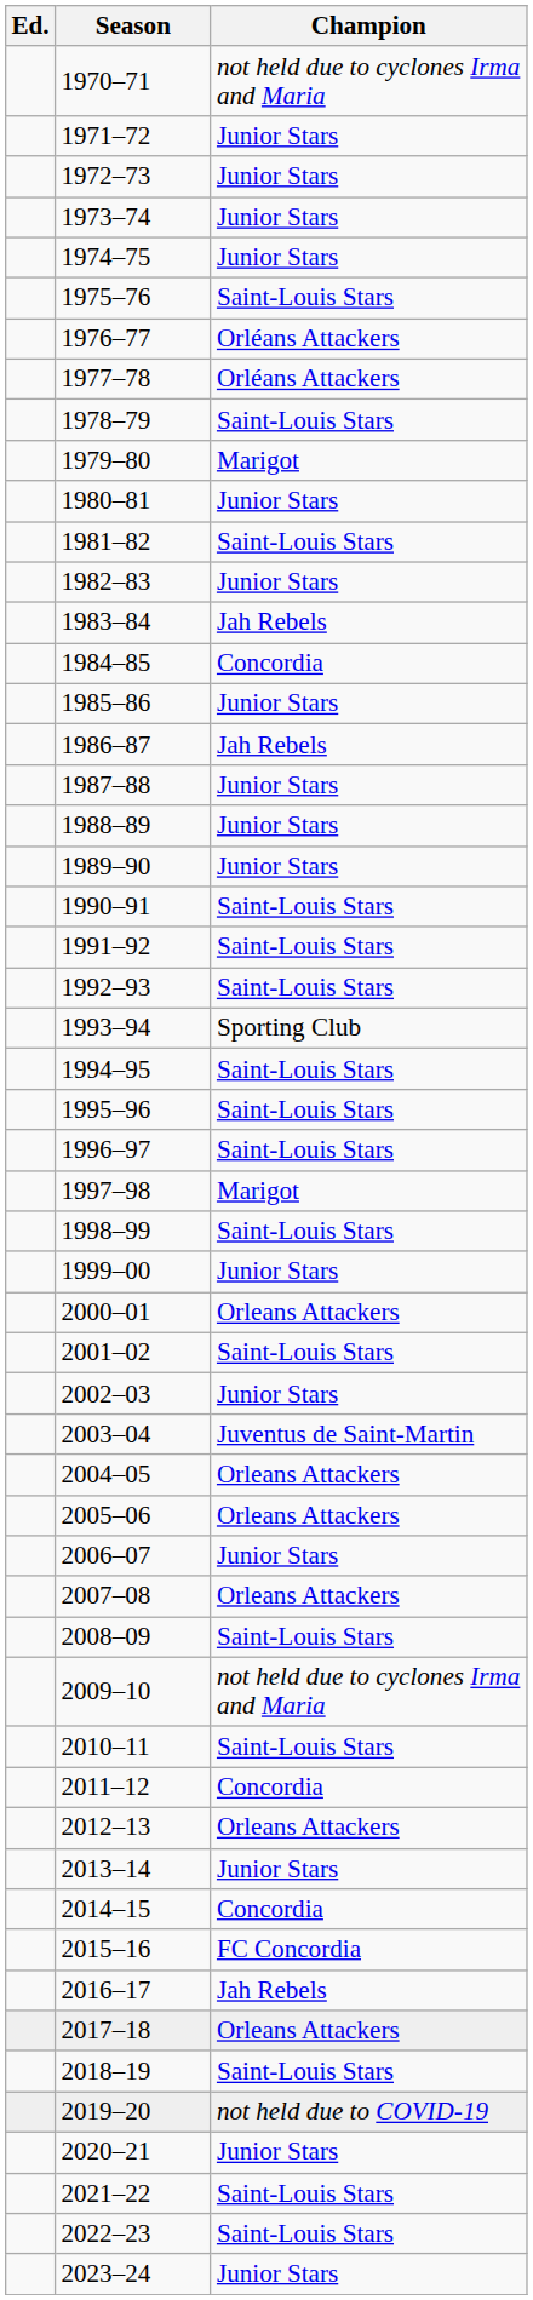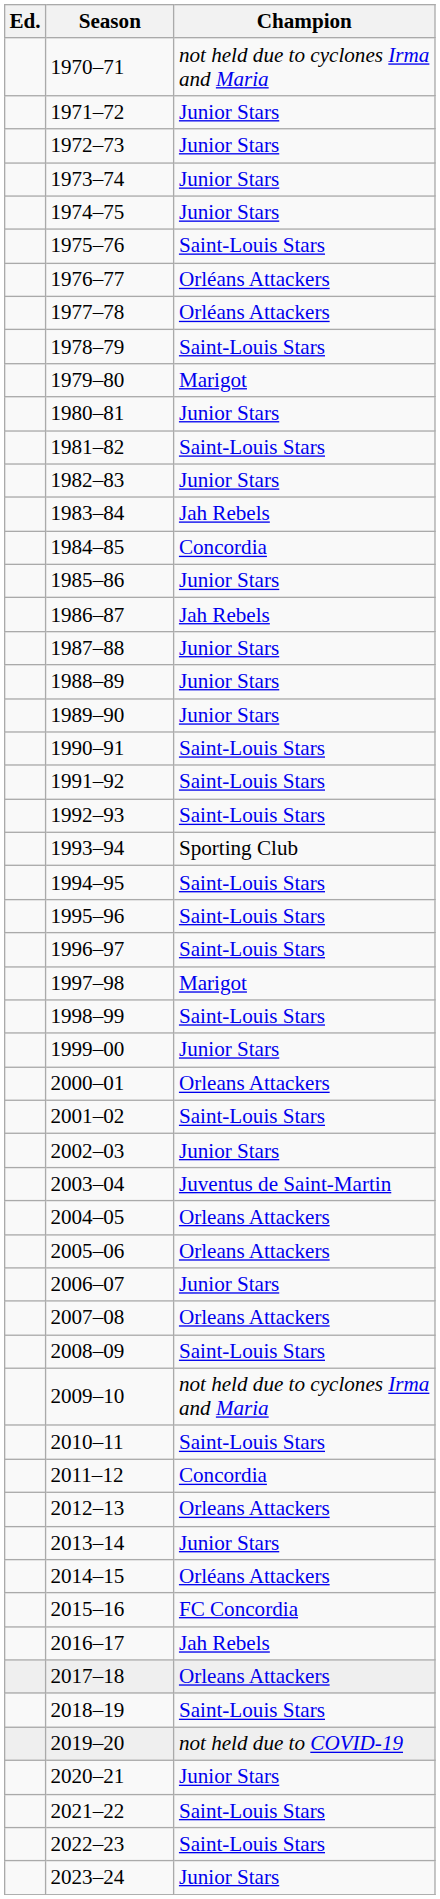2014–15 | Champion: Concordia -> Orléans Attackers
